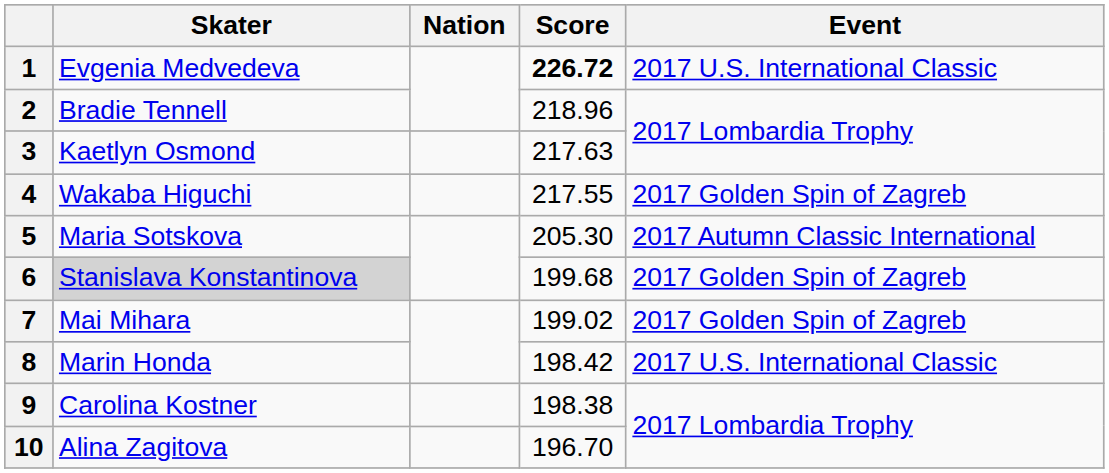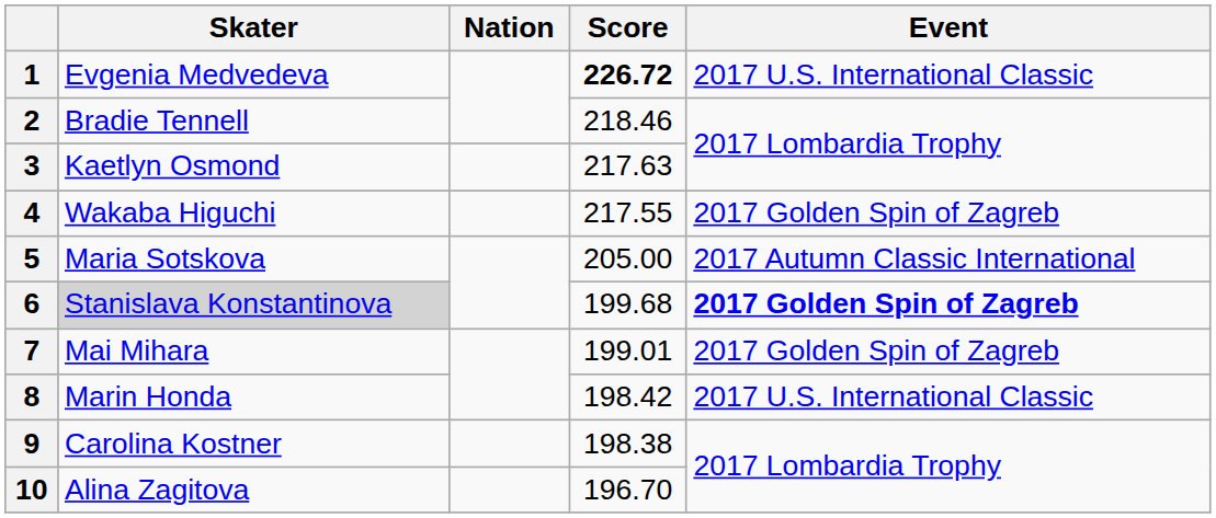2 | Score: 218.96 -> 218.46
5 | Score: 205.30 -> 205.00
6 | Event: normal -> bold
7 | Score: 199.02 -> 199.01
